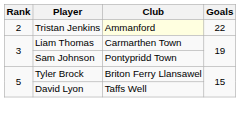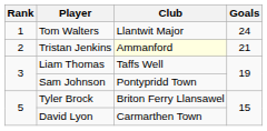+ row: 1 | Tom Walters | Llantwit Major | 24
Tristan Jenkins | Goals: 22 -> 21
Liam Thomas | Club: Carmarthen Town -> Taffs Well
David Lyon | Club: Taffs Well -> Carmarthen Town
